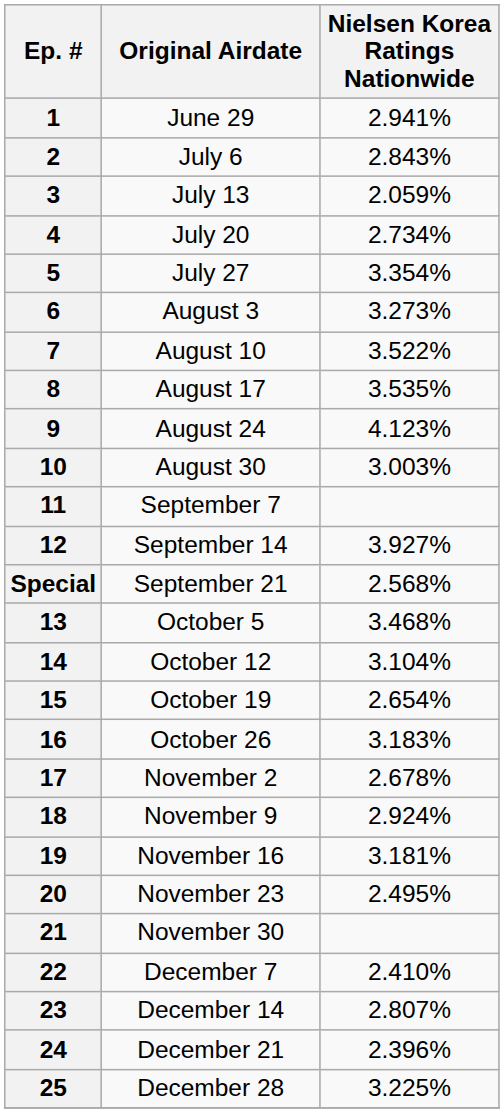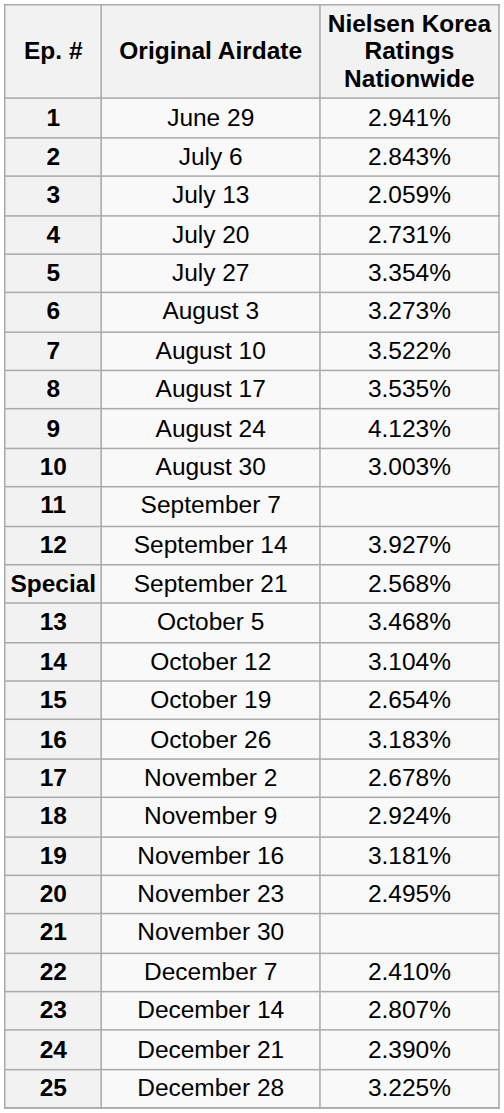4 | Nielsen Korea Ratings Nationwide: 2.734% -> 2.731%
24 | Nielsen Korea Ratings Nationwide: 2.396% -> 2.390%
